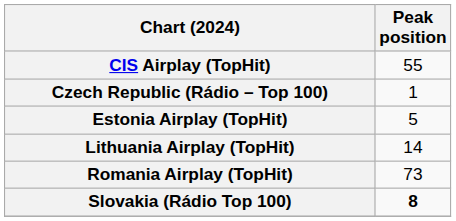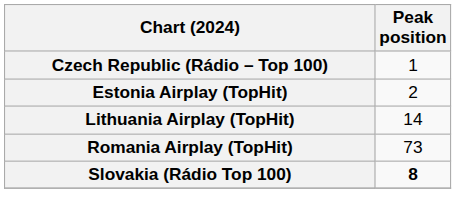- row: CIS Airplay (TopHit) | 55
Estonia Airplay (TopHit) | Peak position: 5 -> 2
